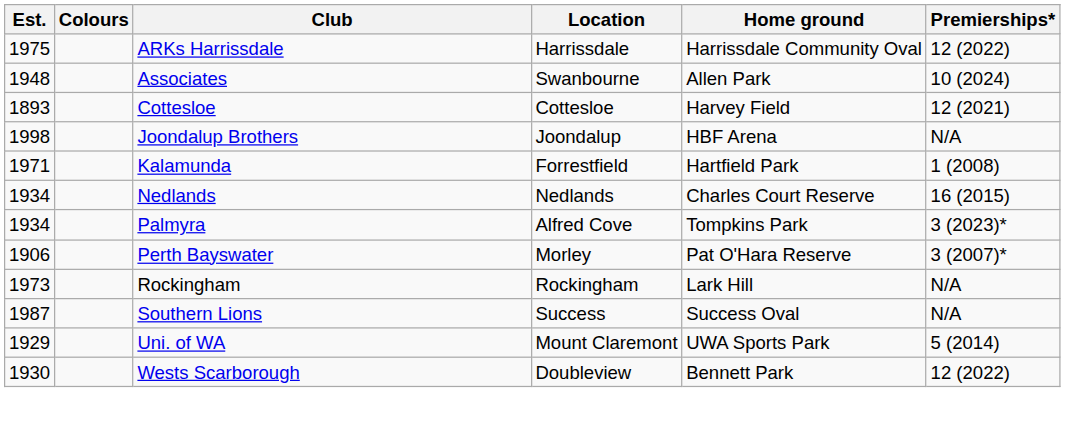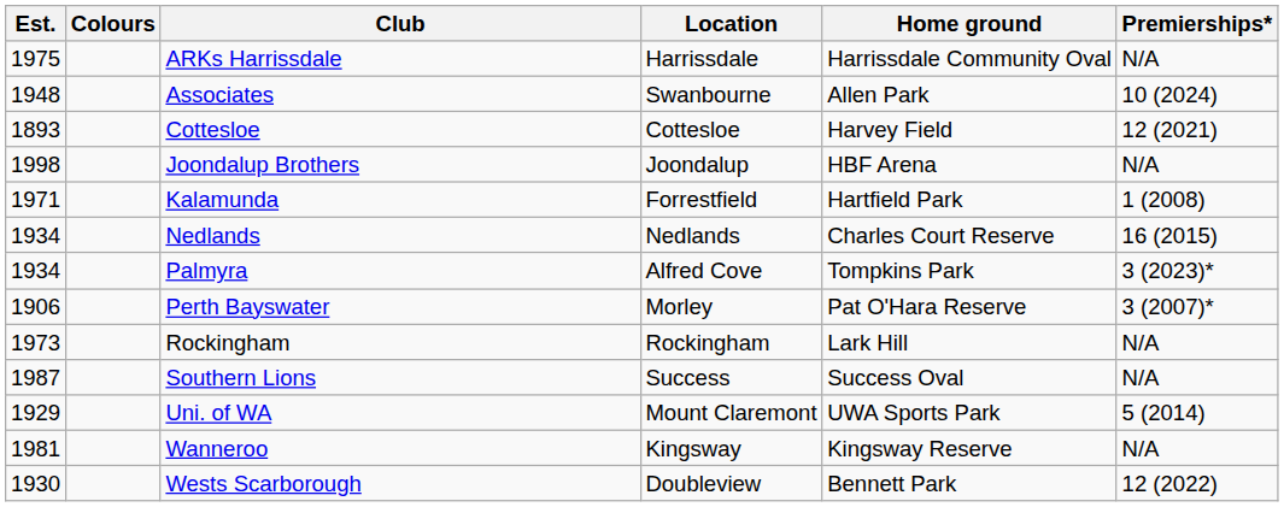ARKs Harrissdale | Premierships*: 12 (2022) -> N/A
+ row: 1981 | Wanneroo | Kingsway | Kingsway Reserve | N/A
